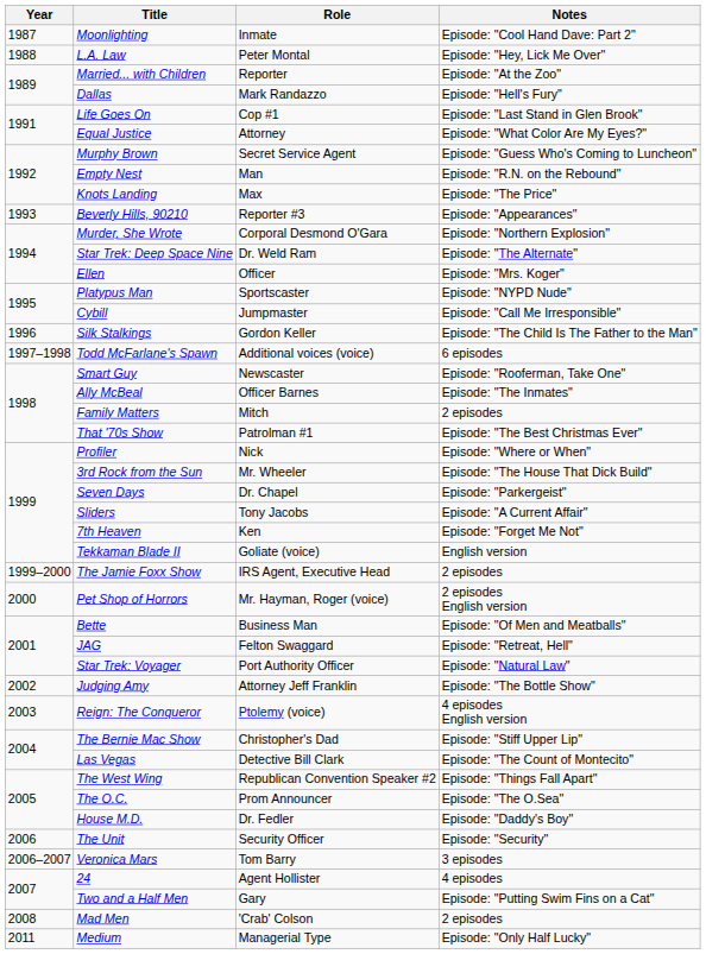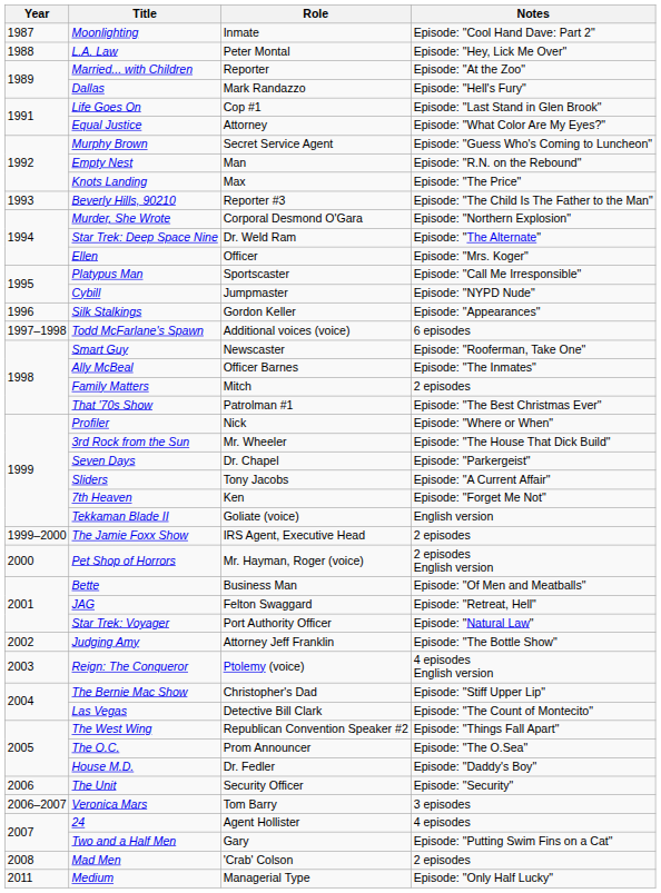Beverly Hills, 90210 | Notes: Episode: "Appearances" -> Episode: "The Child Is The Father to the Man"
Platypus Man | Notes: Episode: "NYPD Nude" -> Episode: "Call Me Irresponsible"
Cybill | Notes: Episode: "Call Me Irresponsible" -> Episode: "NYPD Nude"
Silk Stalkings | Notes: Episode: "The Child Is The Father to the Man" -> Episode: "Appearances"
